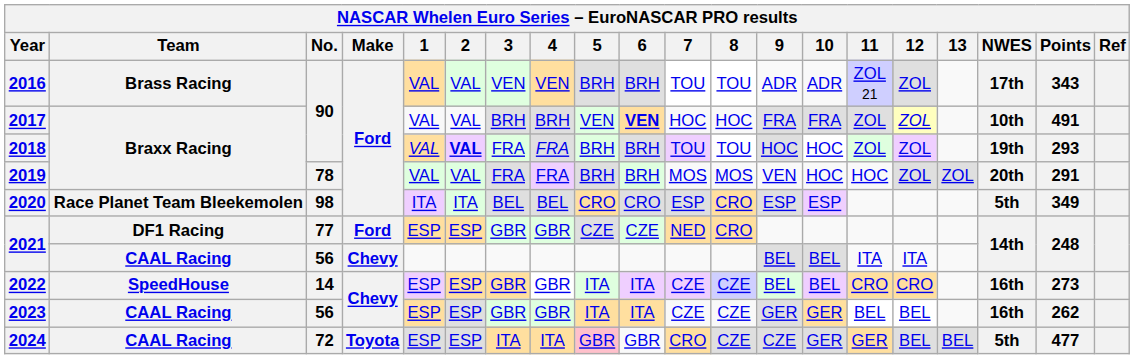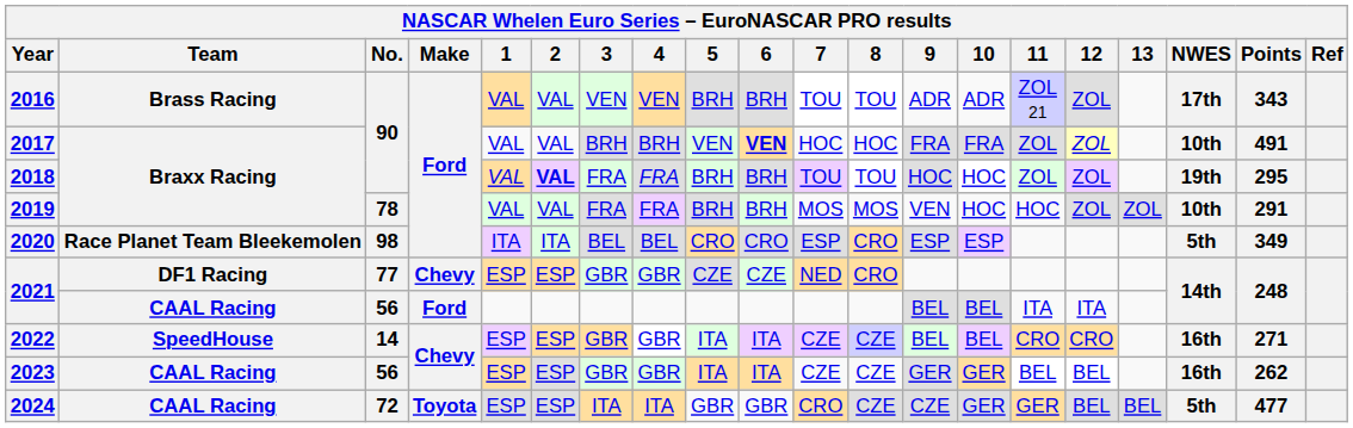2018 | Points: 293 -> 295
2019 | NWES: 20th -> 10th
2021 / 77 | Make: Ford -> Chevy
2021 / 56 | Make: Chevy -> Ford
2022 | Points: 273 -> 271
2024 | 5: pink background -> no background
